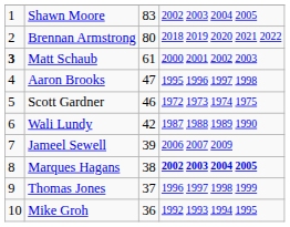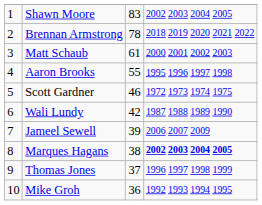Brennan Armstrong | column 3: 80 -> 78
Matt Schaub | column 1: bold -> normal
Aaron Brooks | column 3: 47 -> 55
